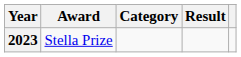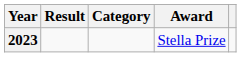columns swapped: Award <-> Result
